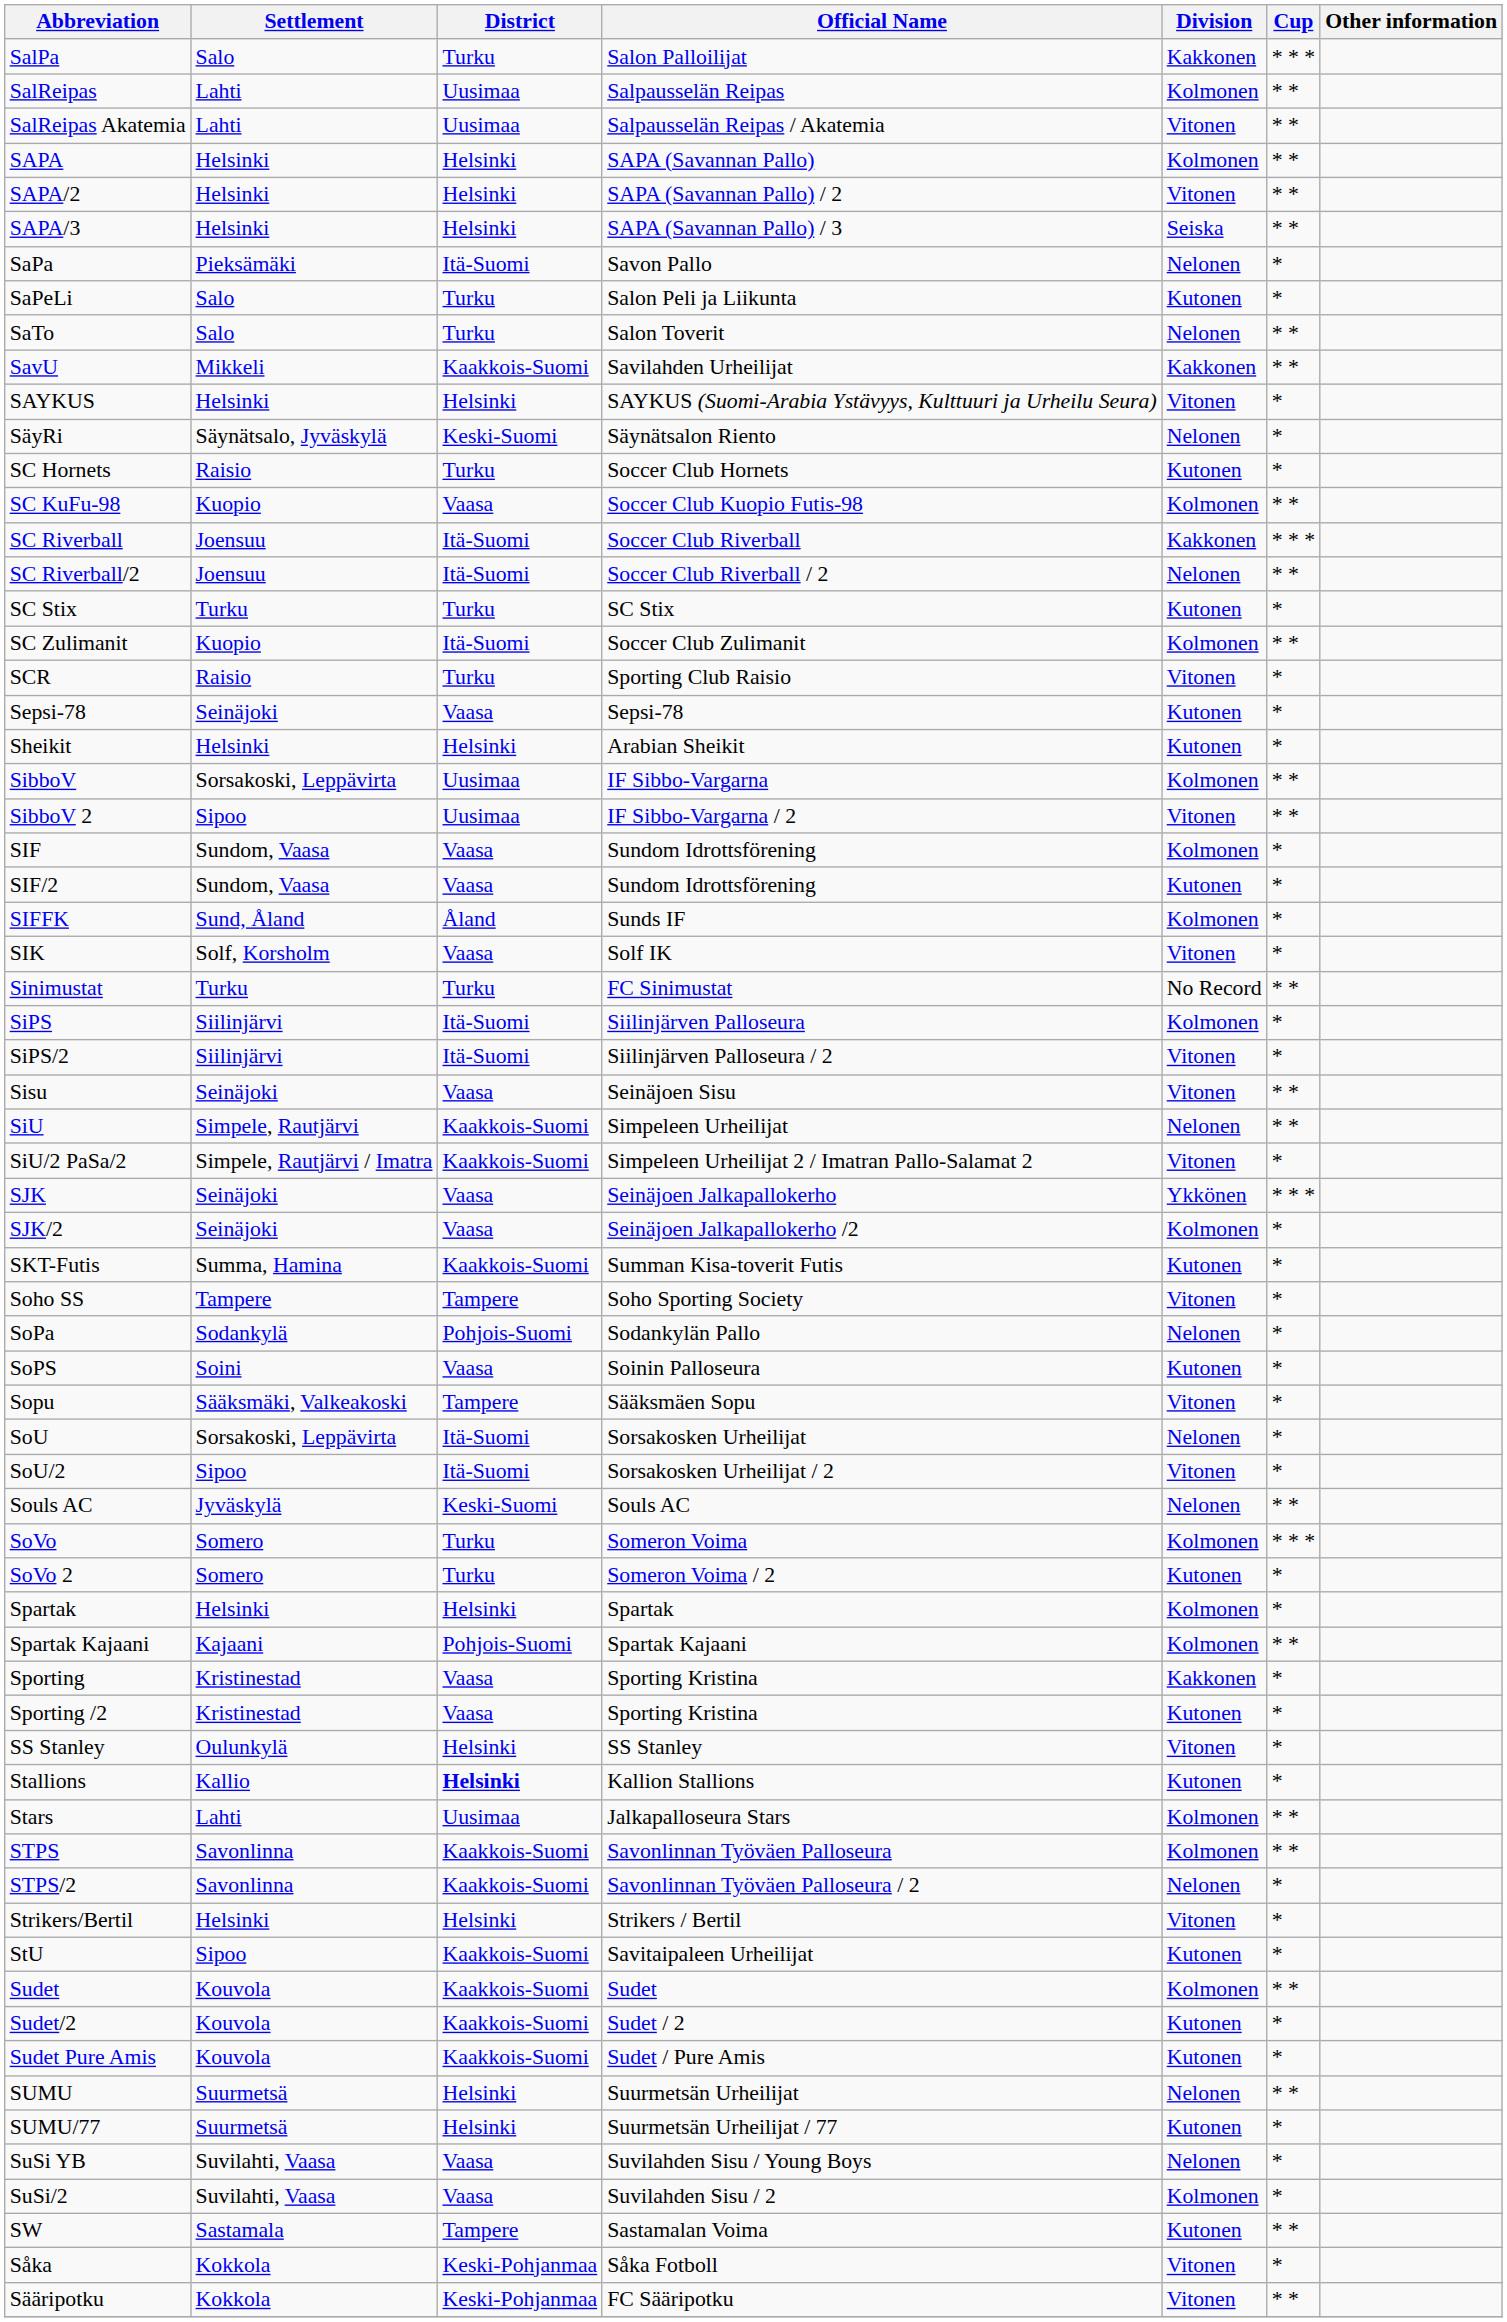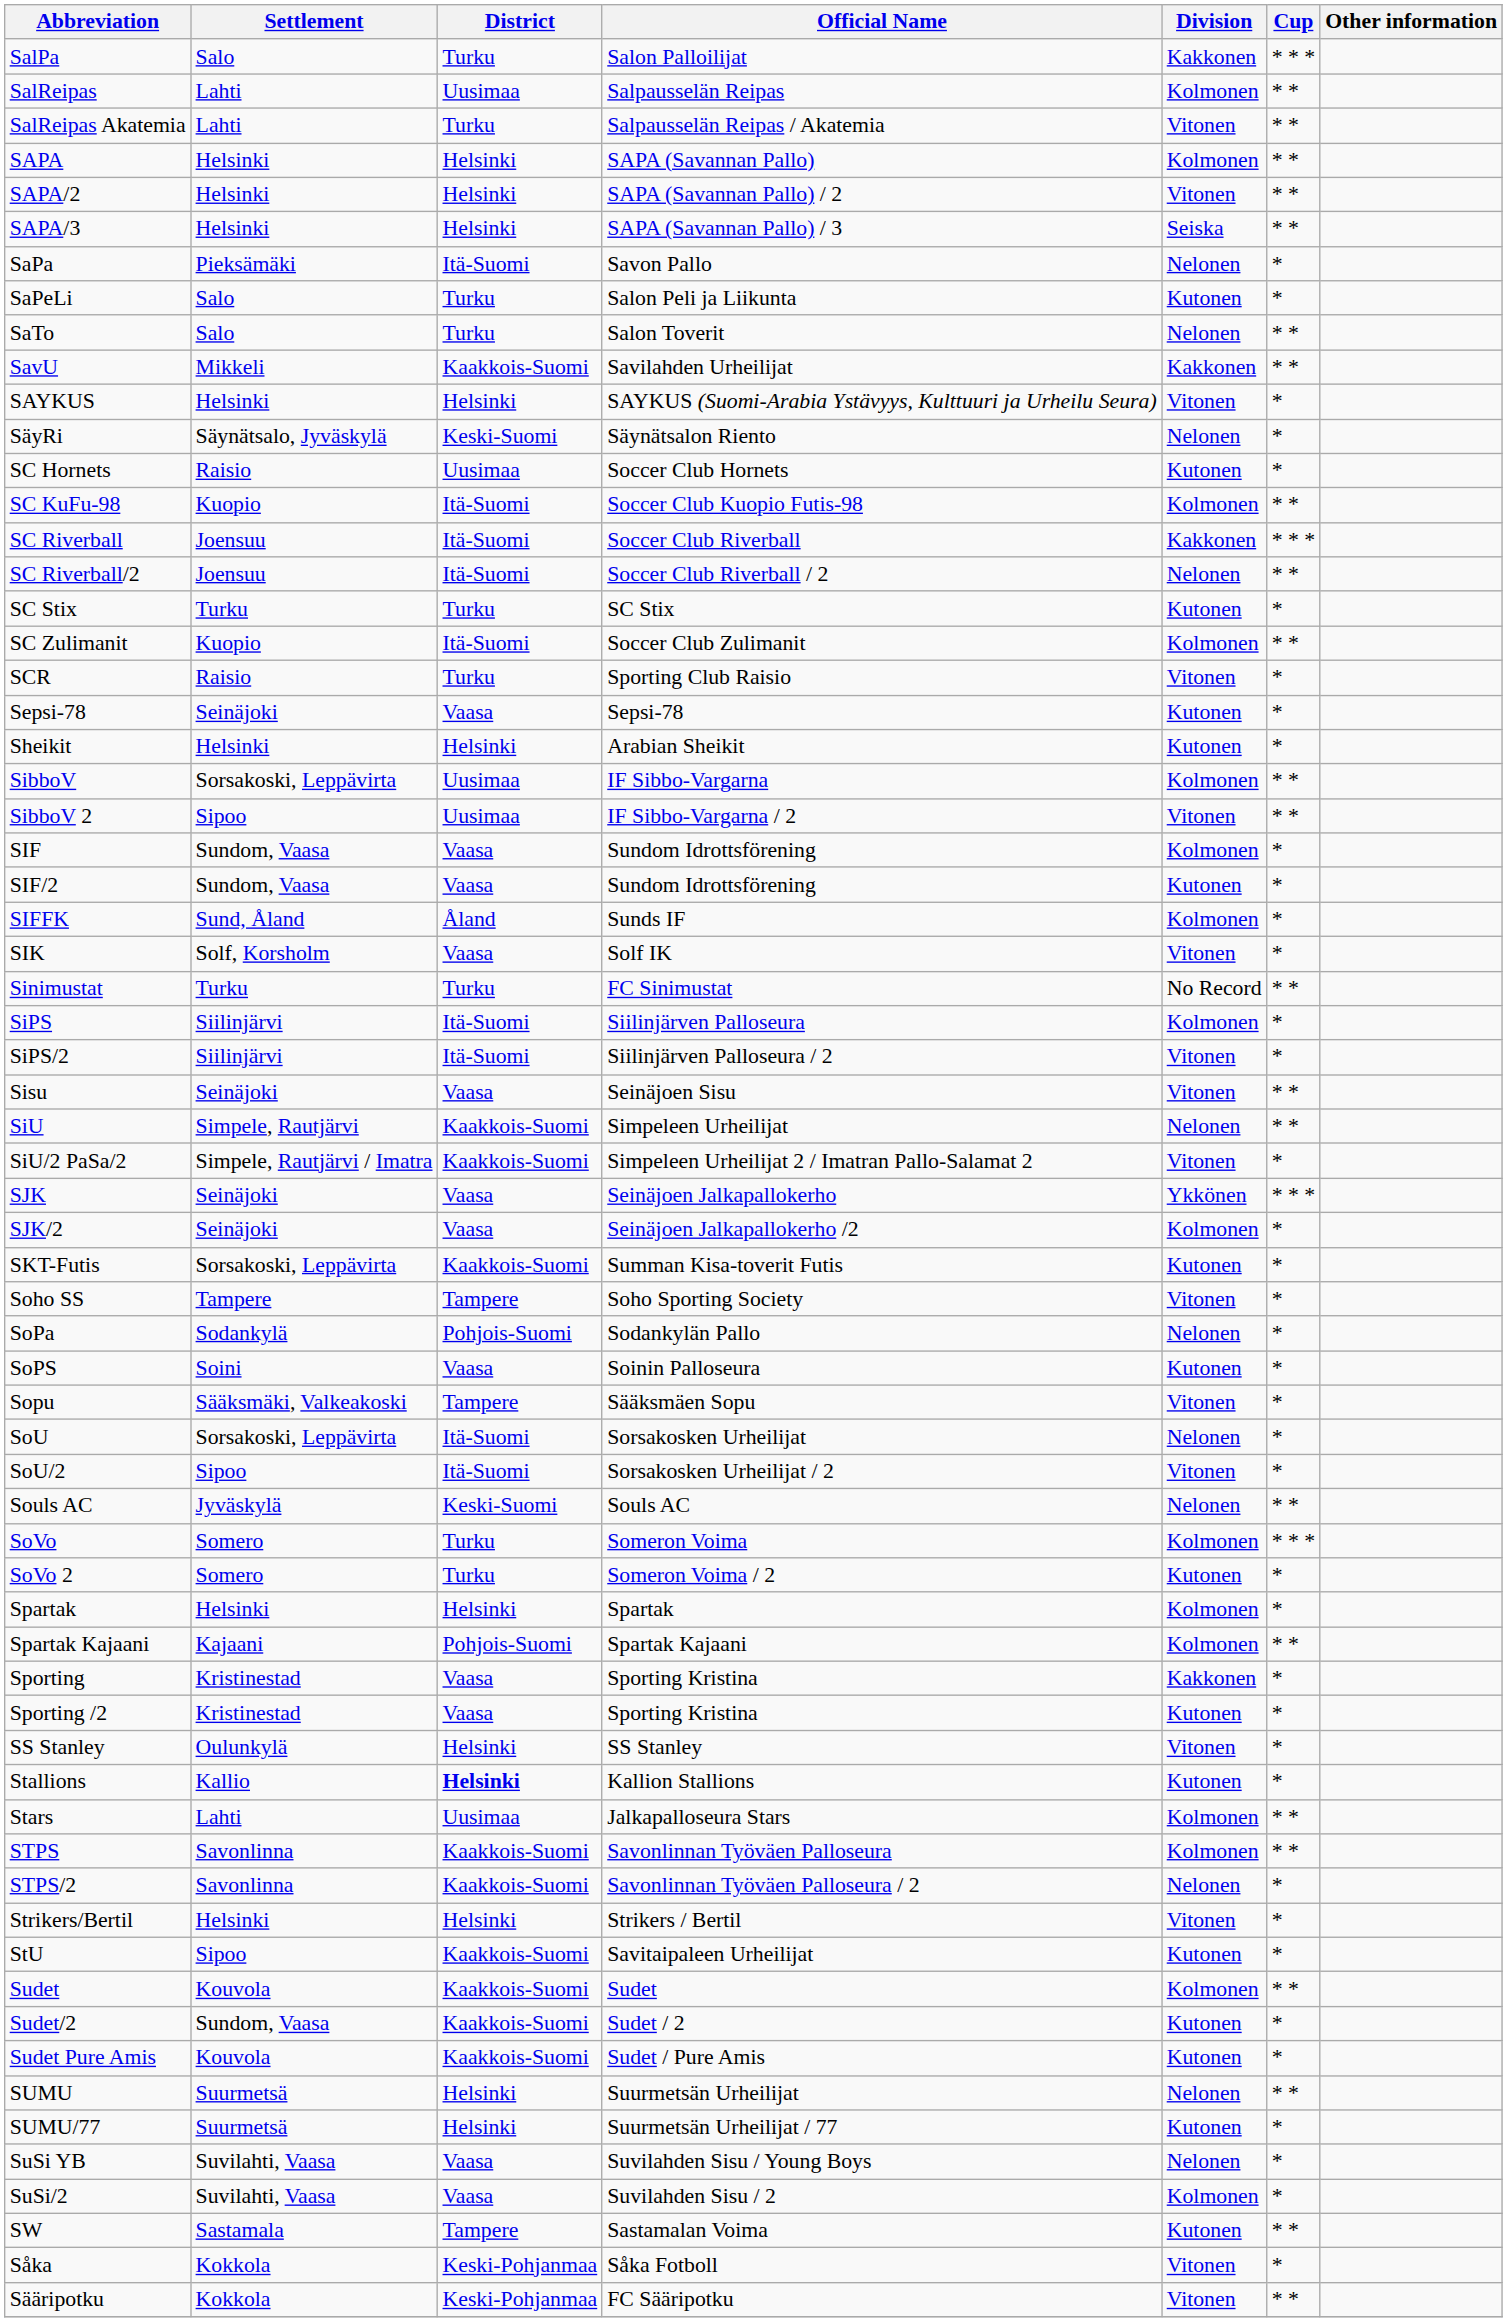SalReipas Akatemia | District: Uusimaa -> Turku
SC Hornets | District: Turku -> Uusimaa
SC KuFu-98 | District: Vaasa -> Itä-Suomi
SKT-Futis | Settlement: Summa, Hamina -> Sorsakoski, Leppävirta
Sudet/2 | Settlement: Kouvola -> Sundom, Vaasa
